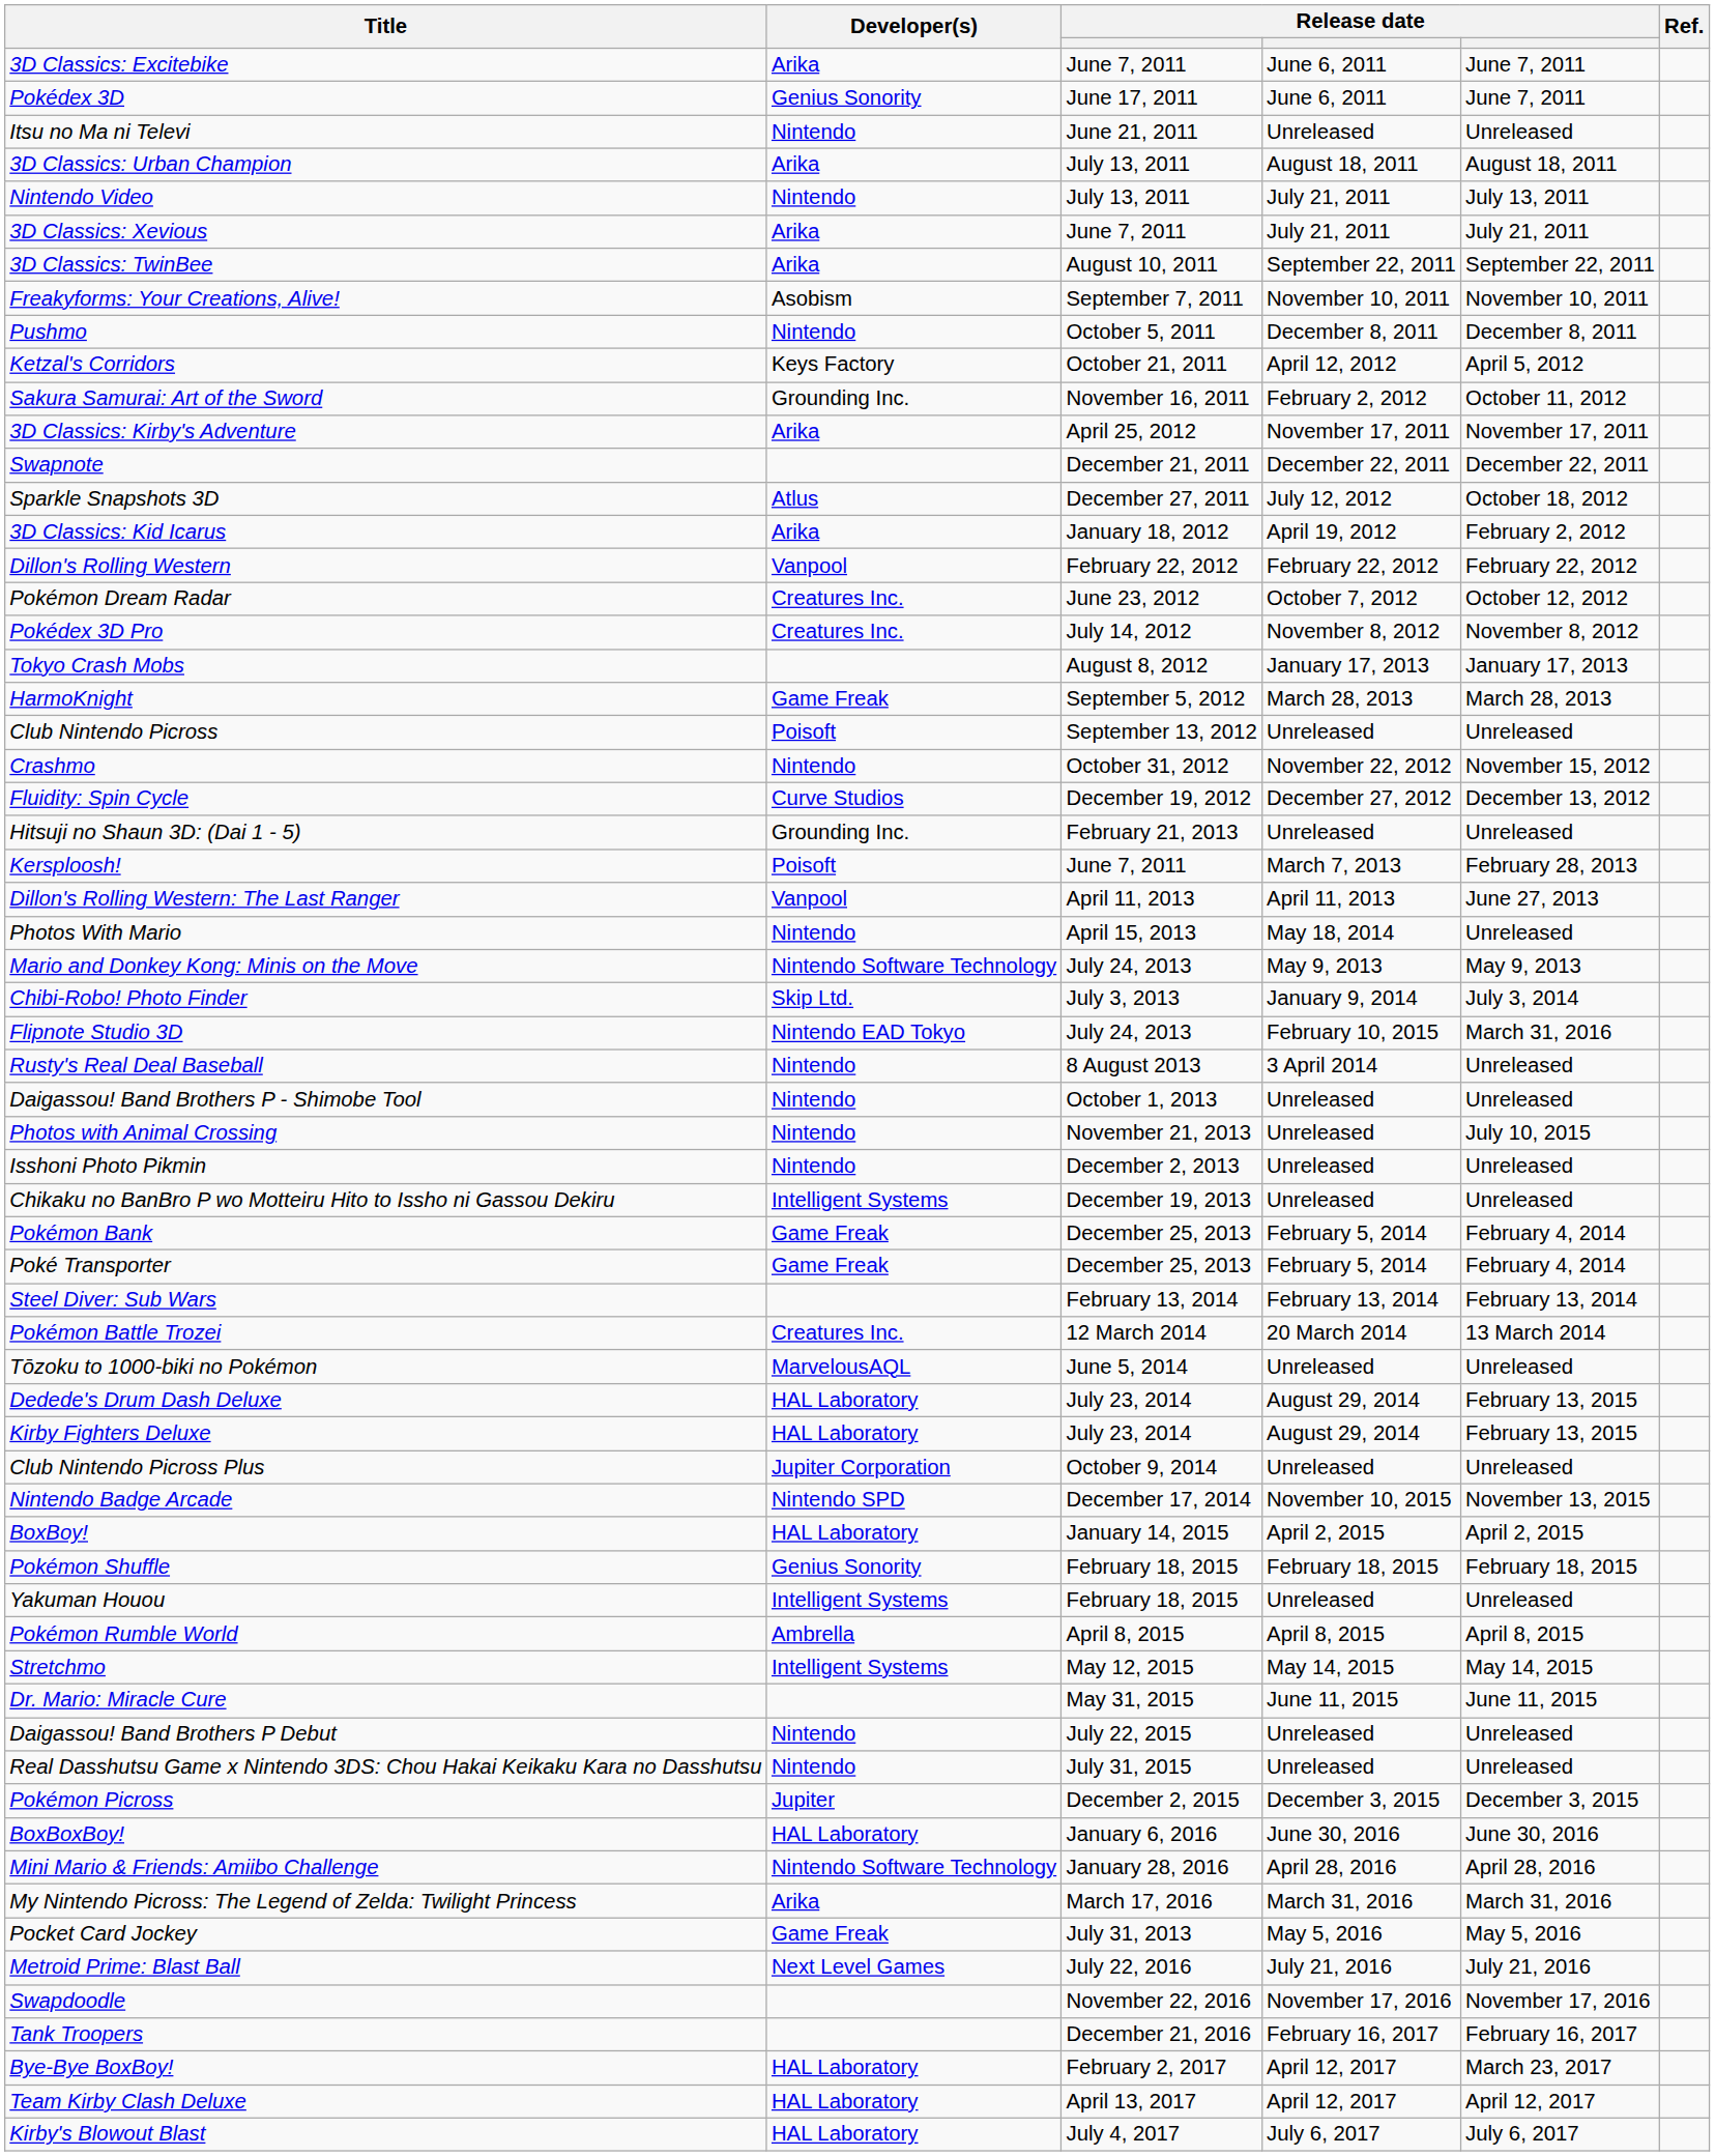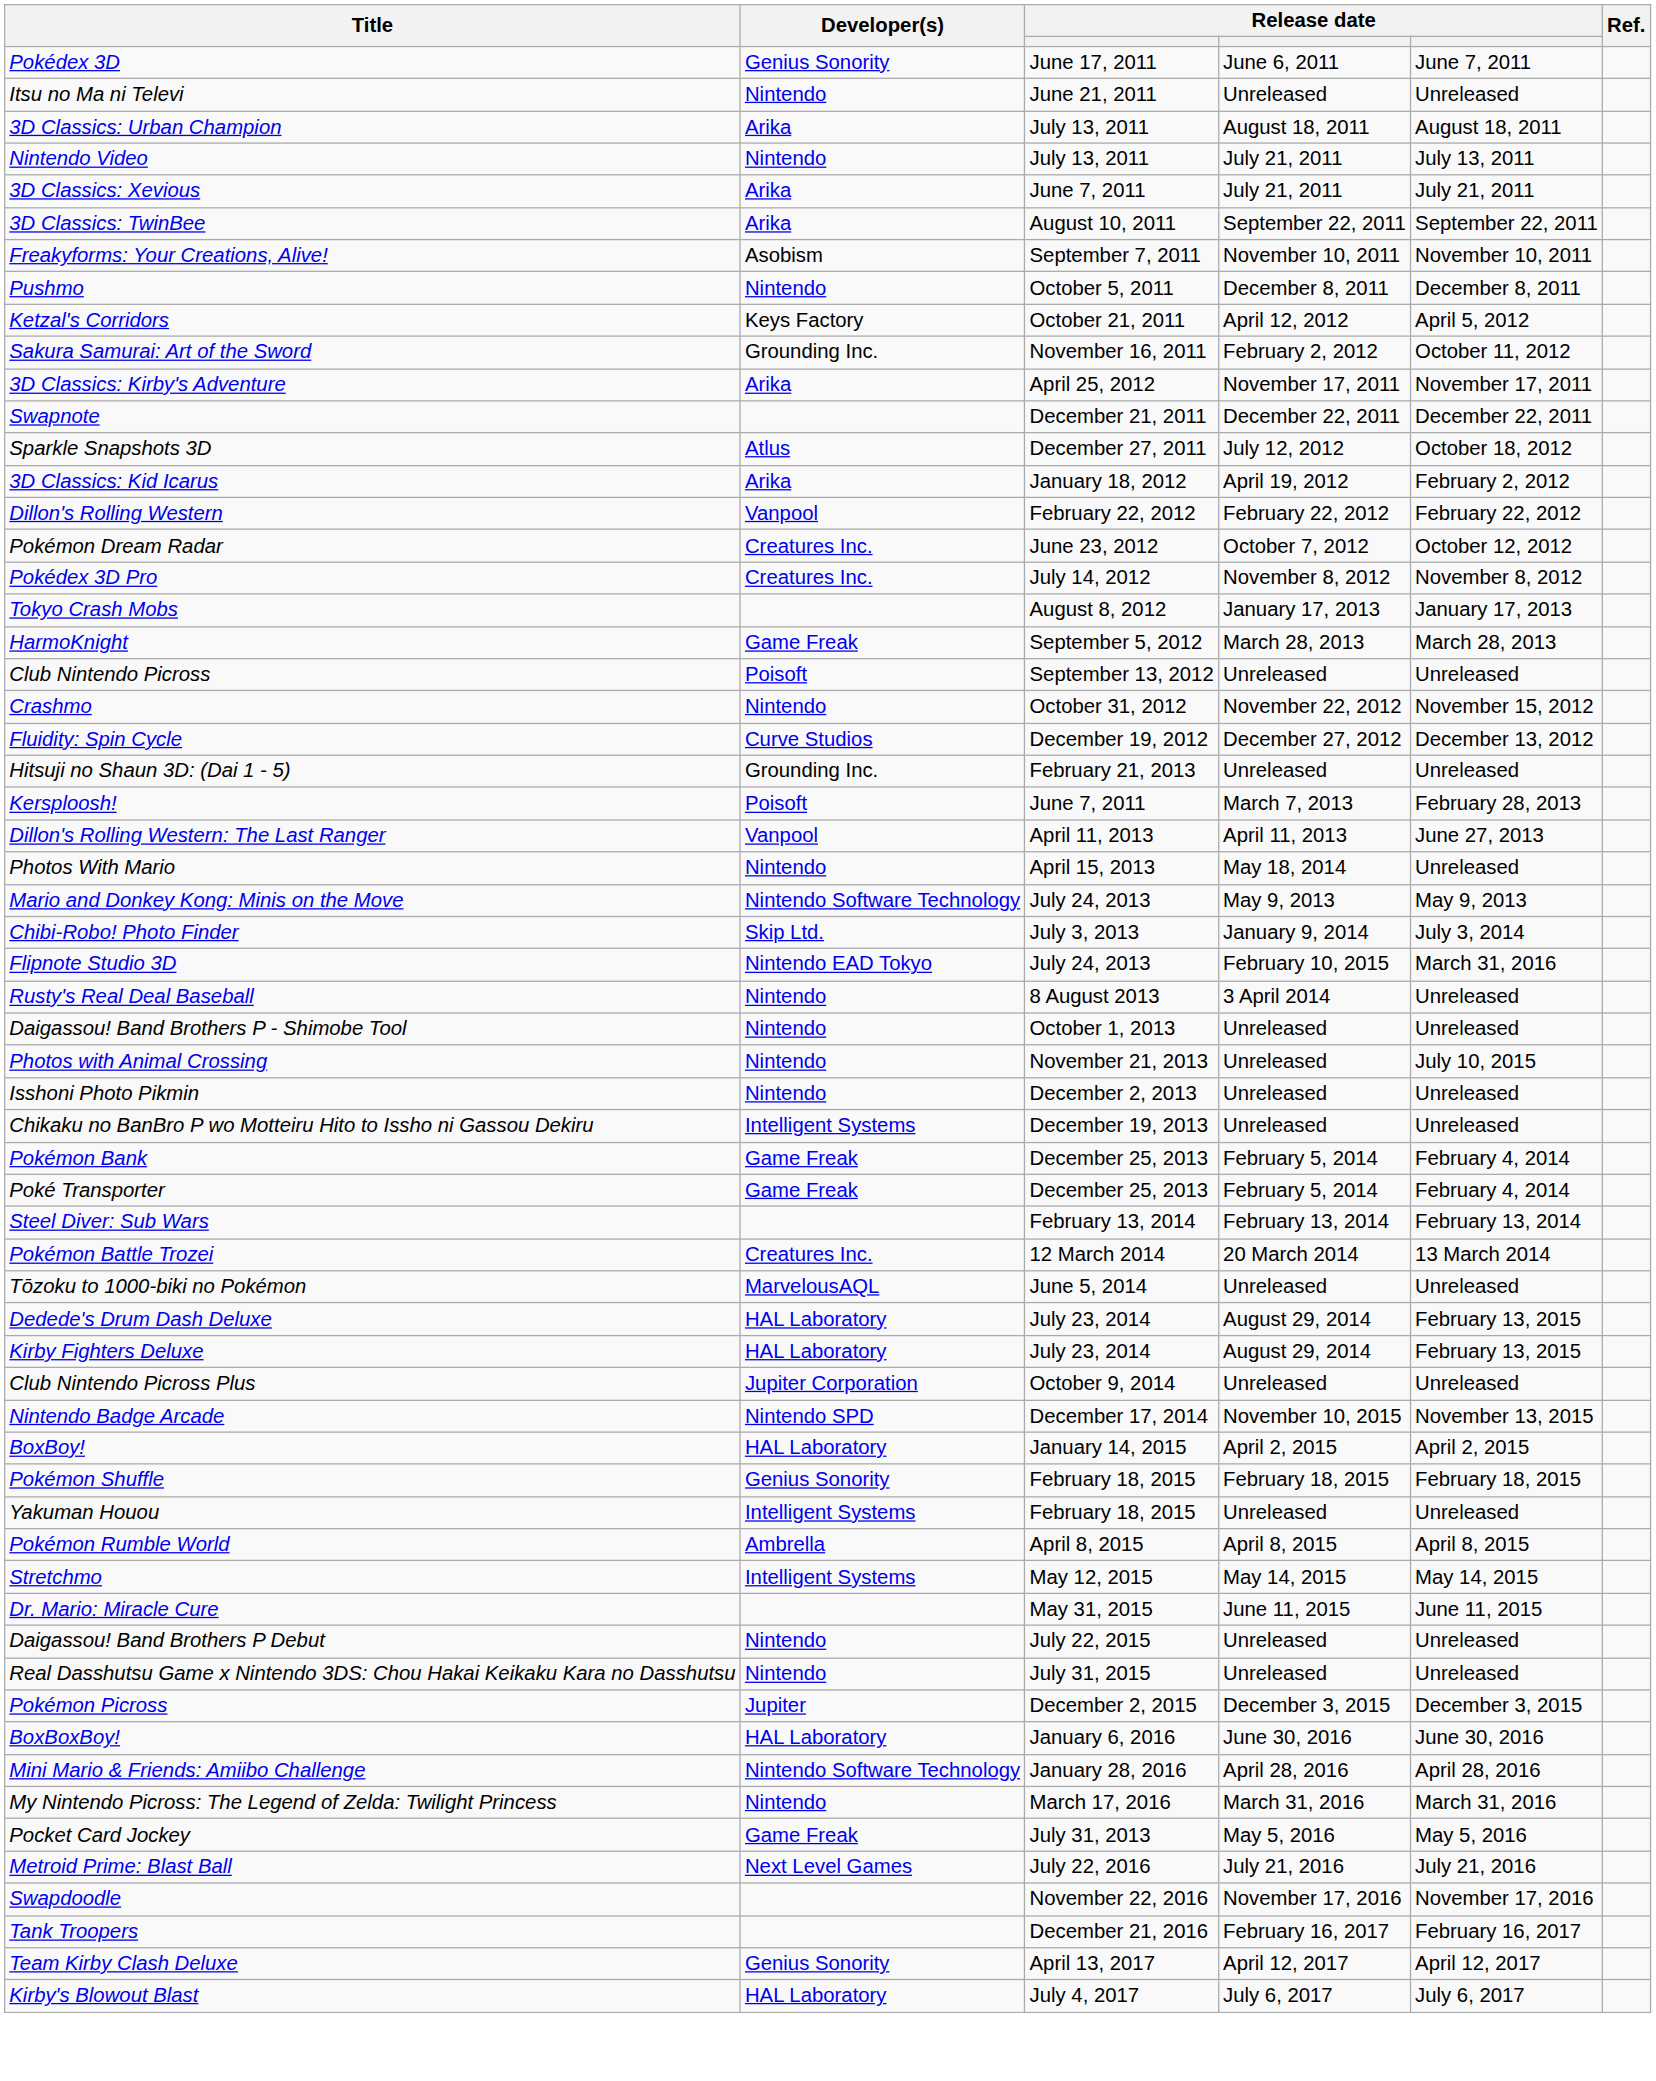- row: 3D Classics: Excitebike | Arika | June 7, 2011 | June 6, 2011 | June 7, 2011
My Nintendo Picross: The Legend of Zelda: Twilight Princess | Developer(s): Arika -> Nintendo
- row: Bye-Bye BoxBoy! | HAL Laboratory | February 2, 2017 | April 12, 2017 | March 23, 2017
Team Kirby Clash Deluxe | Developer(s): HAL Laboratory -> Genius Sonority
